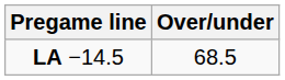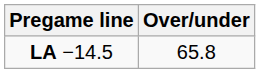LA −14.5 | Over/under: 68.5 -> 65.8
